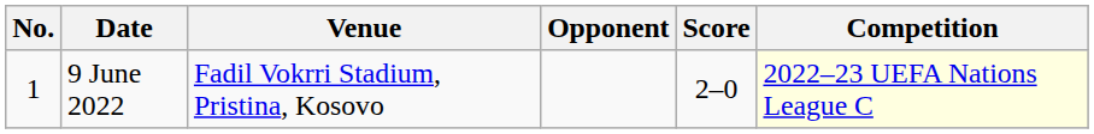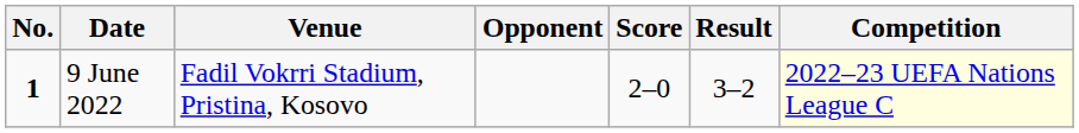+ column: Result | 3–2
9 June 2022 | No.: normal -> bold
